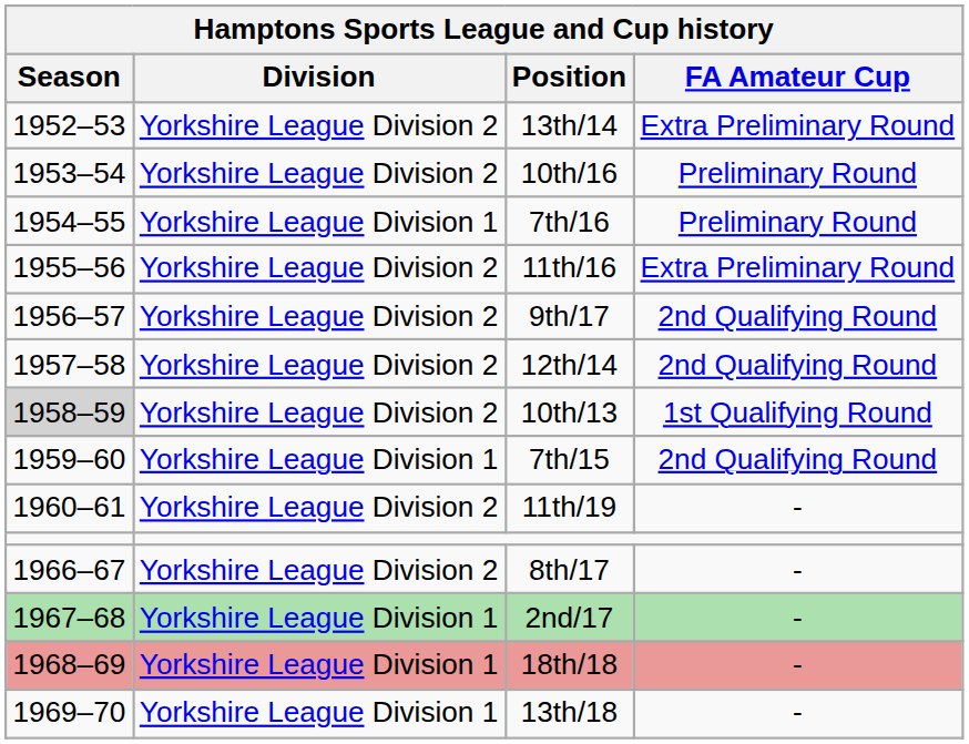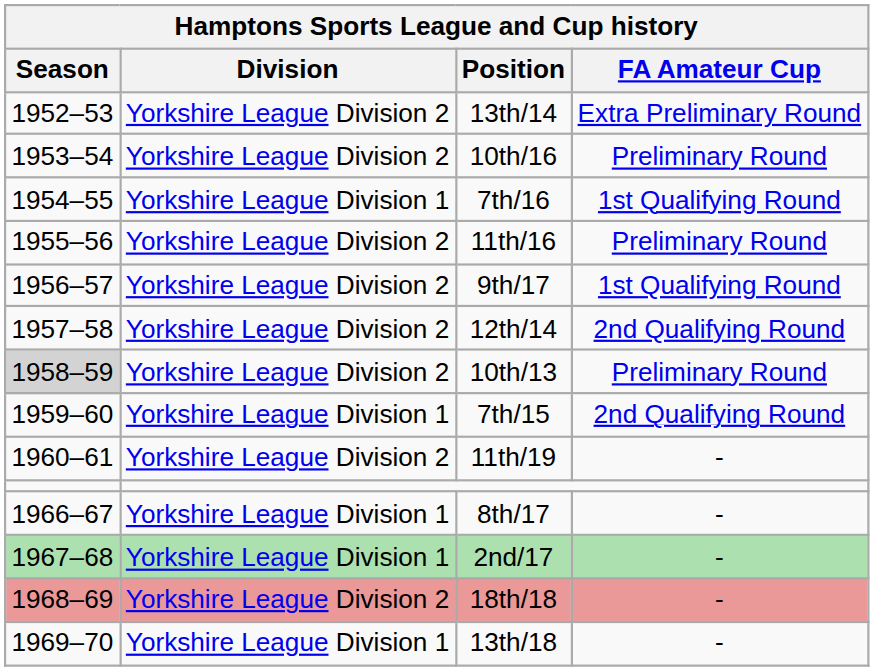7th/16 | FA Amateur Cup: Preliminary Round -> 1st Qualifying Round
11th/16 | FA Amateur Cup: Extra Preliminary Round -> Preliminary Round
9th/17 | FA Amateur Cup: 2nd Qualifying Round -> 1st Qualifying Round
10th/13 | FA Amateur Cup: 1st Qualifying Round -> Preliminary Round
8th/17 | Division: Yorkshire League Division 2 -> Yorkshire League Division 1
18th/18 | Division: Yorkshire League Division 1 -> Yorkshire League Division 2
